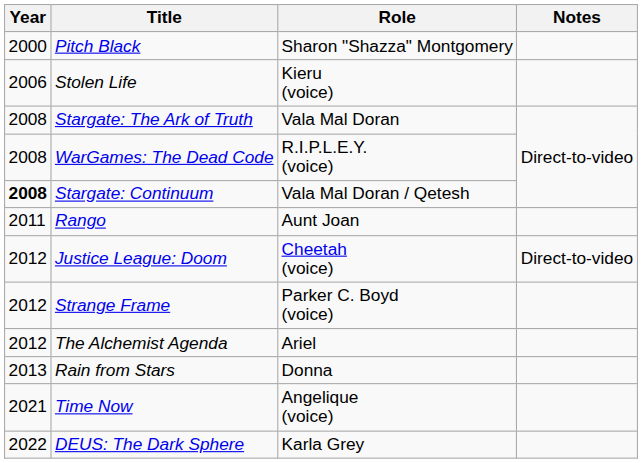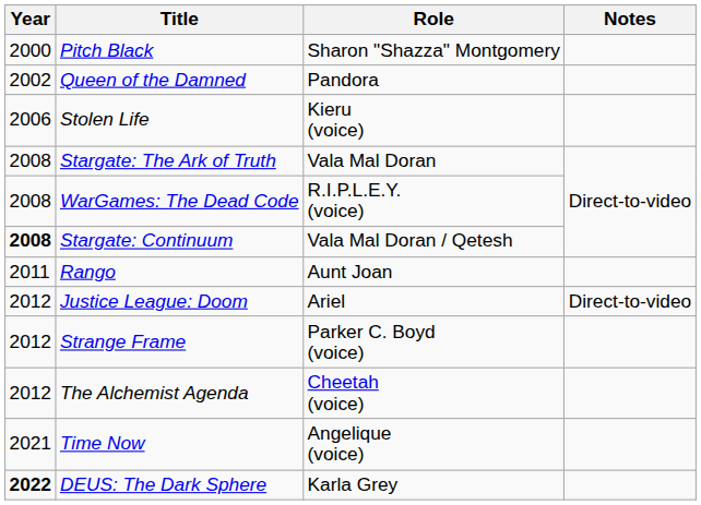+ row: 2002 | Queen of the Damned | Pandora
Justice League: Doom | Role: Cheetah (voice) -> Ariel
The Alchemist Agenda | Role: Ariel -> Cheetah (voice)
- row: 2013 | Rain from Stars | Donna
DEUS: The Dark Sphere | Year: normal -> bold
